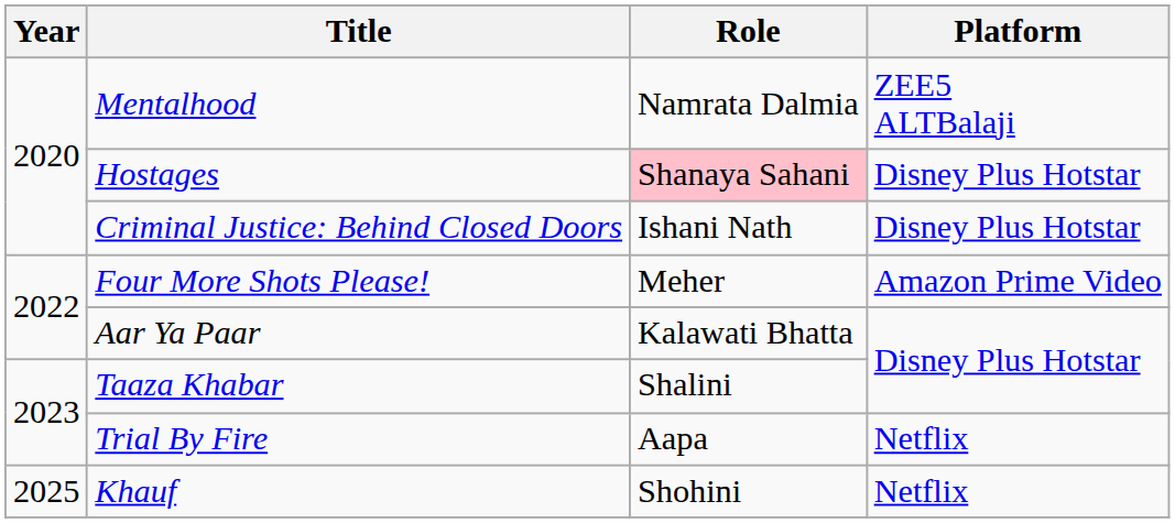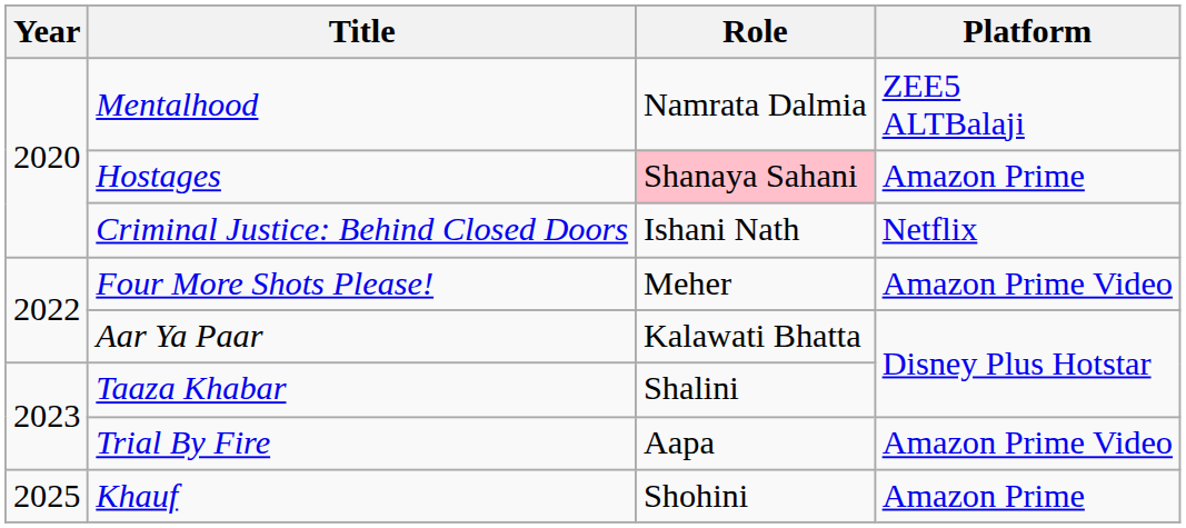Hostages | Platform: Disney Plus Hotstar -> Amazon Prime
Criminal Justice: Behind Closed Doors | Platform: Disney Plus Hotstar -> Netflix
Trial By Fire | Platform: Netflix -> Amazon Prime Video
Khauf | Platform: Netflix -> Amazon Prime
